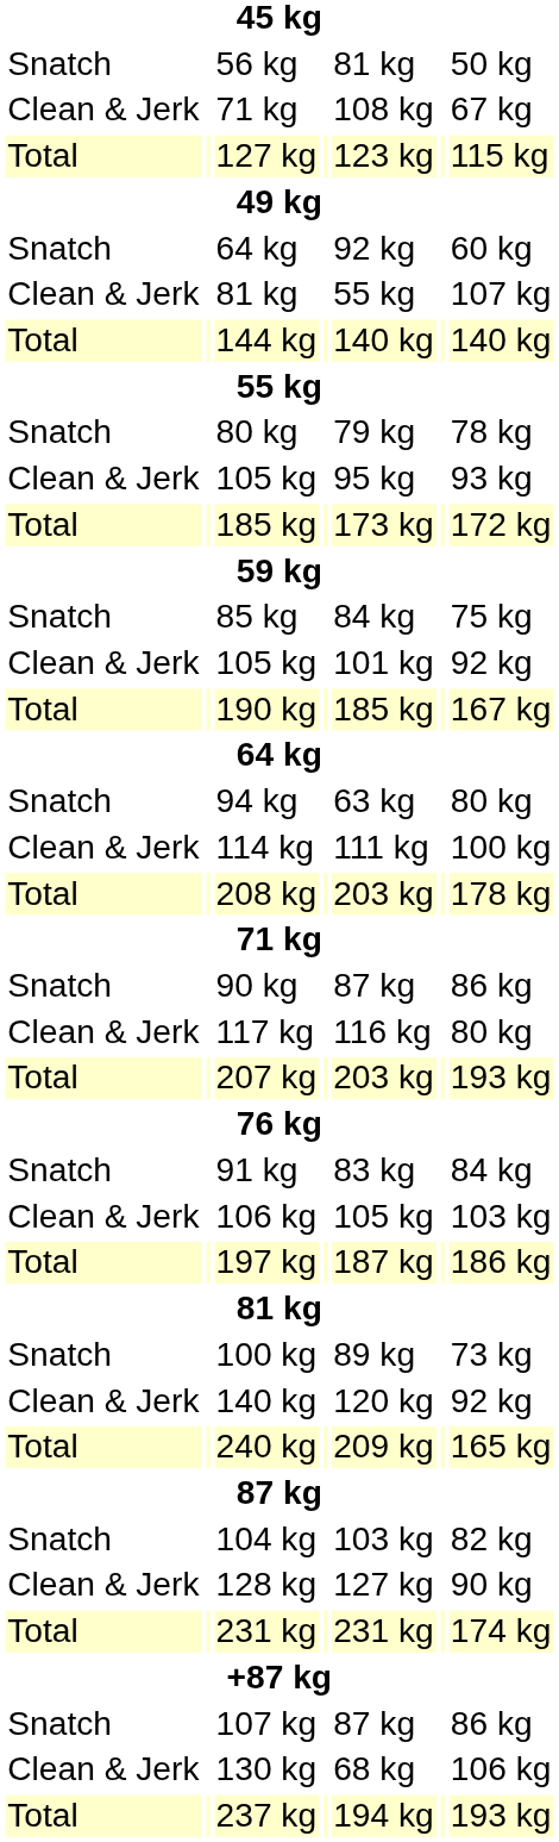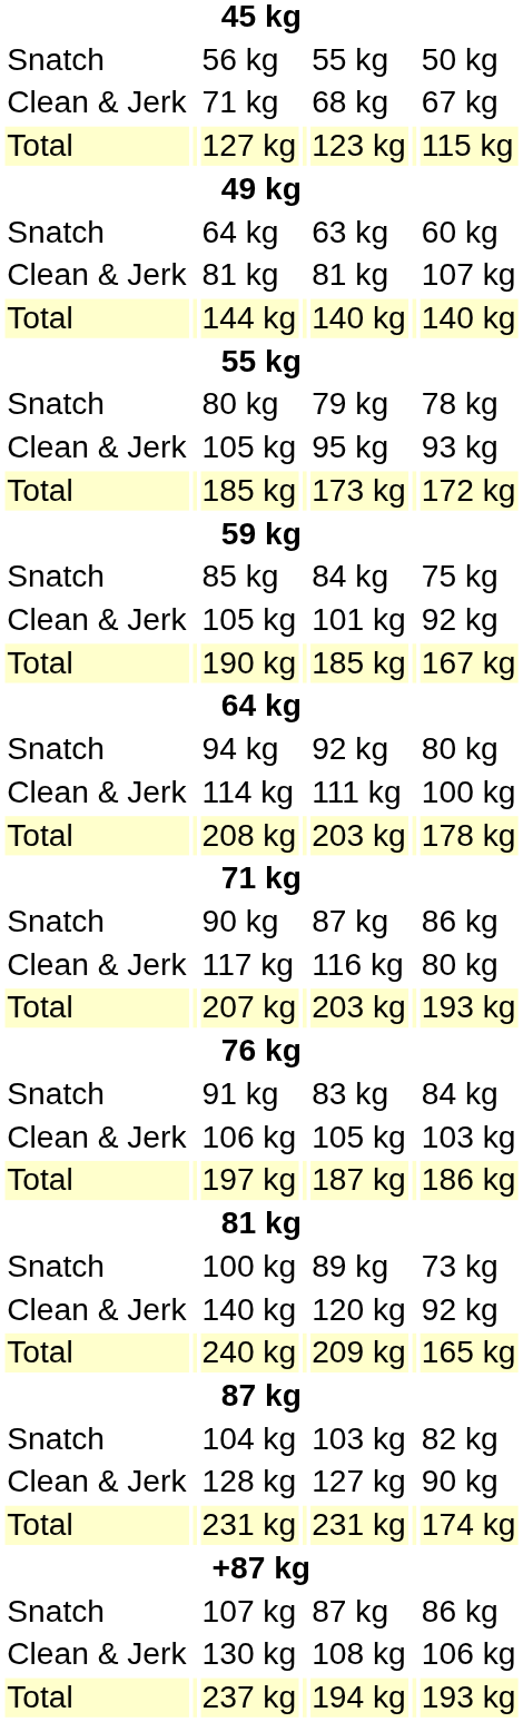56 kg | column 5: 81 kg -> 55 kg
Clean & Jerk / 71 kg | column 5: 108 kg -> 68 kg
Snatch / 64 kg | column 5: 92 kg -> 63 kg
Clean & Jerk / 81 kg | column 5: 55 kg -> 81 kg
94 kg | column 5: 63 kg -> 92 kg
130 kg | column 5: 68 kg -> 108 kg
